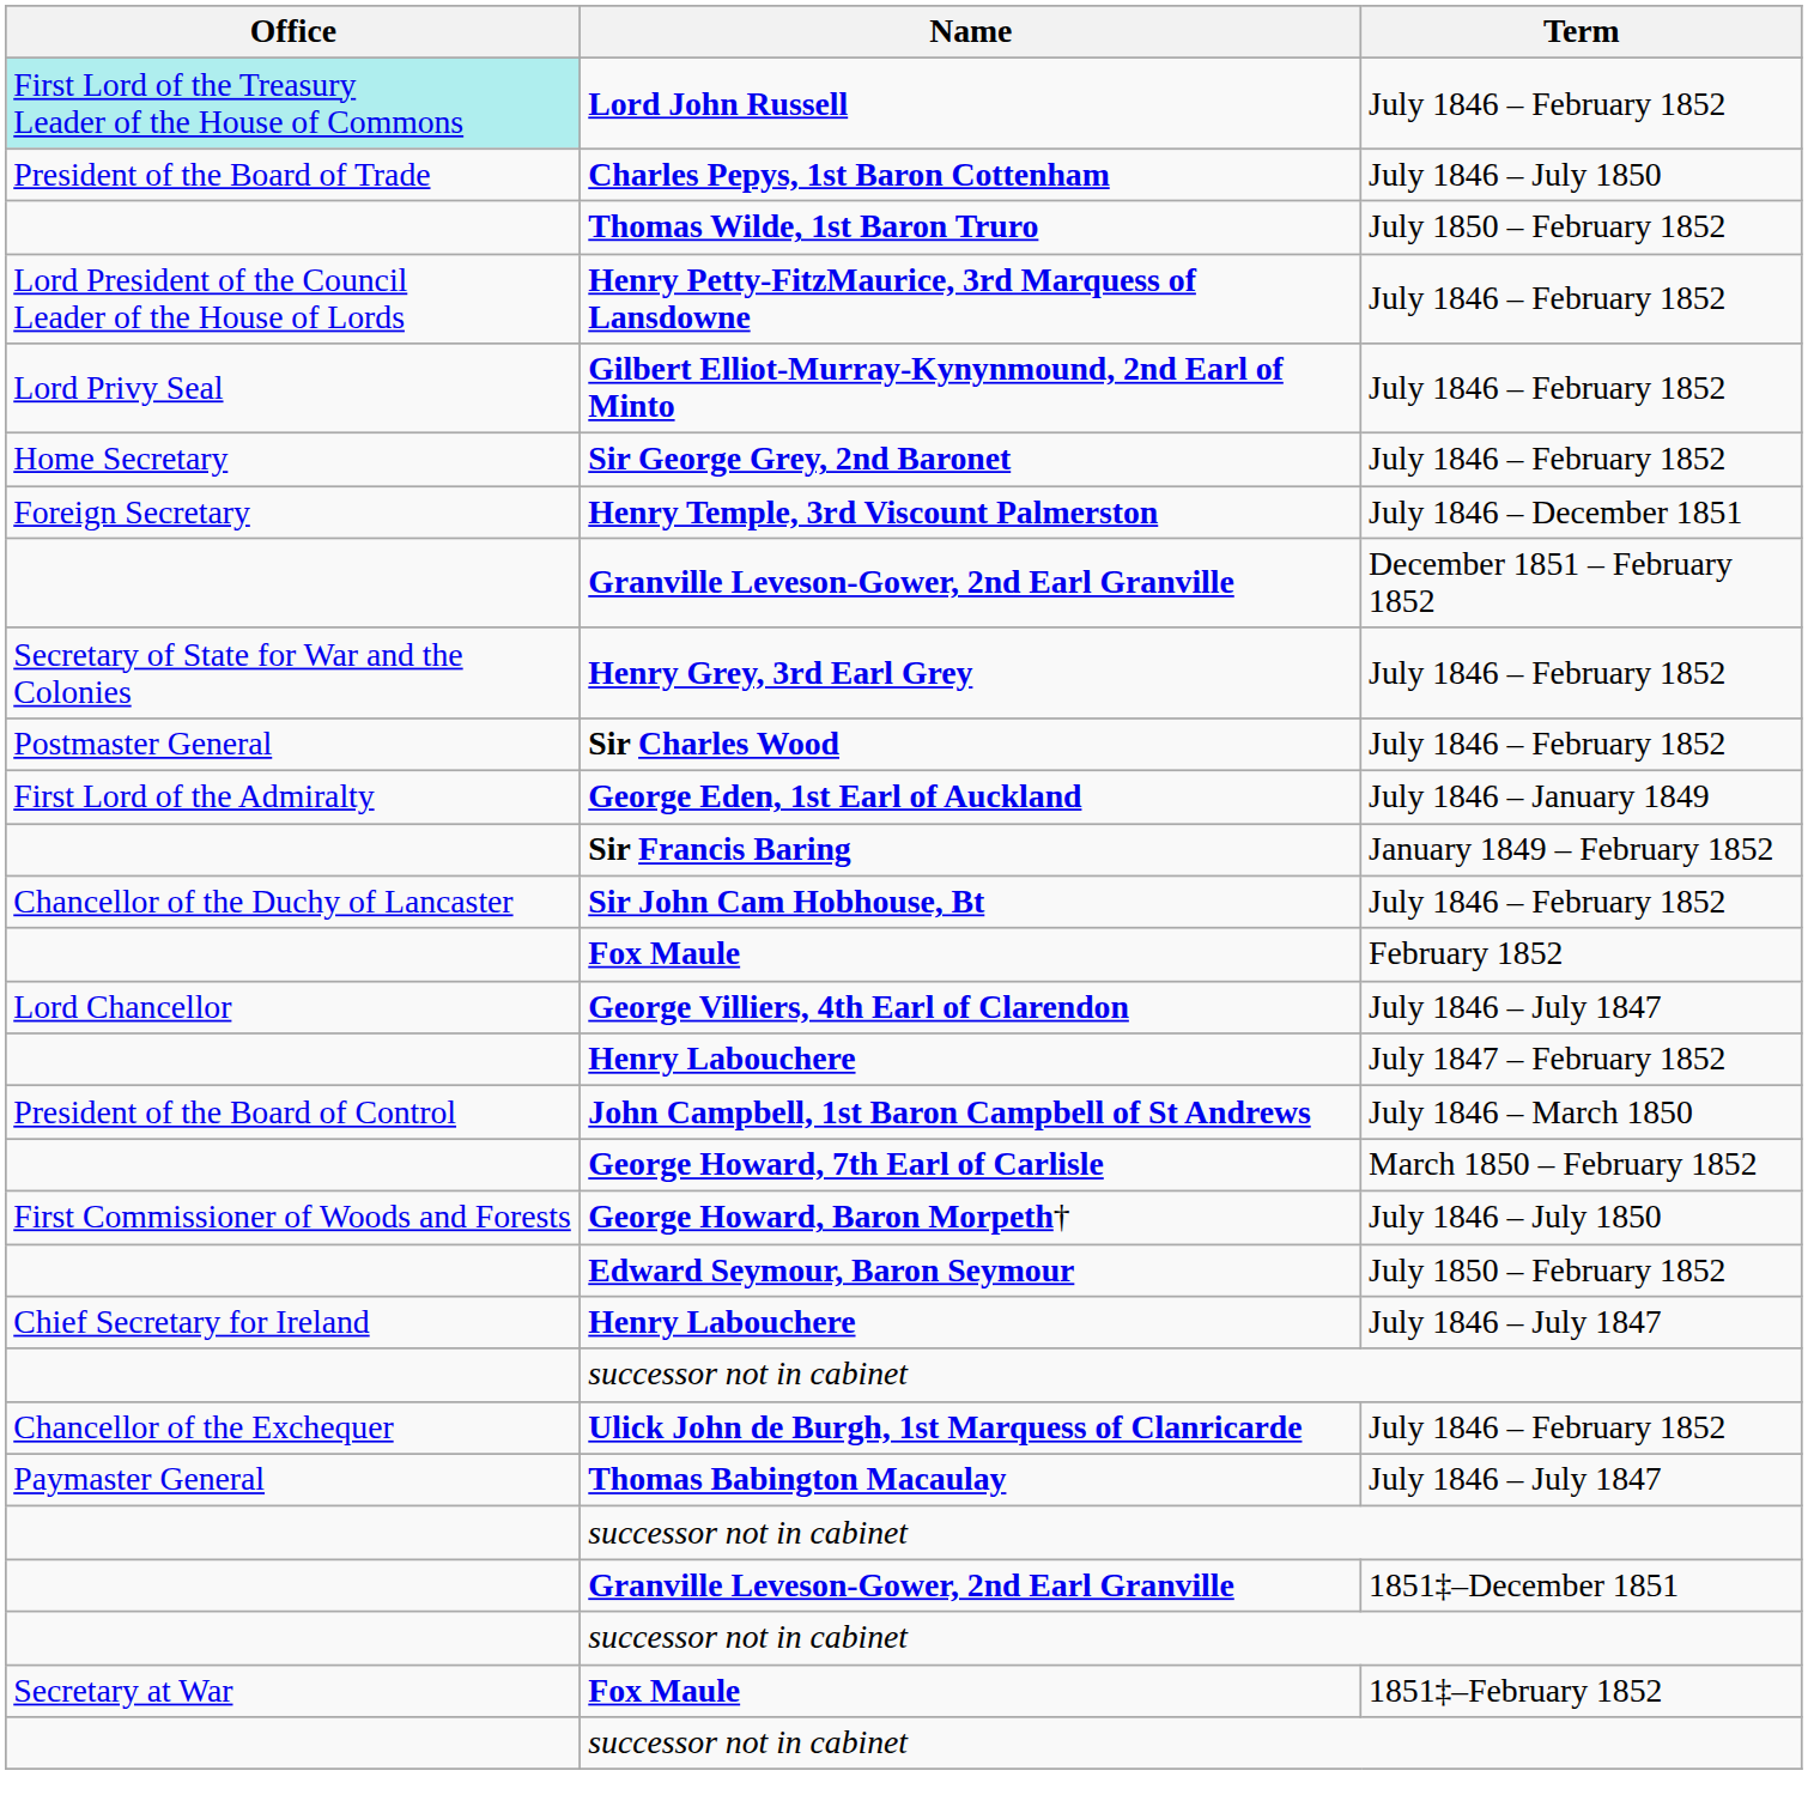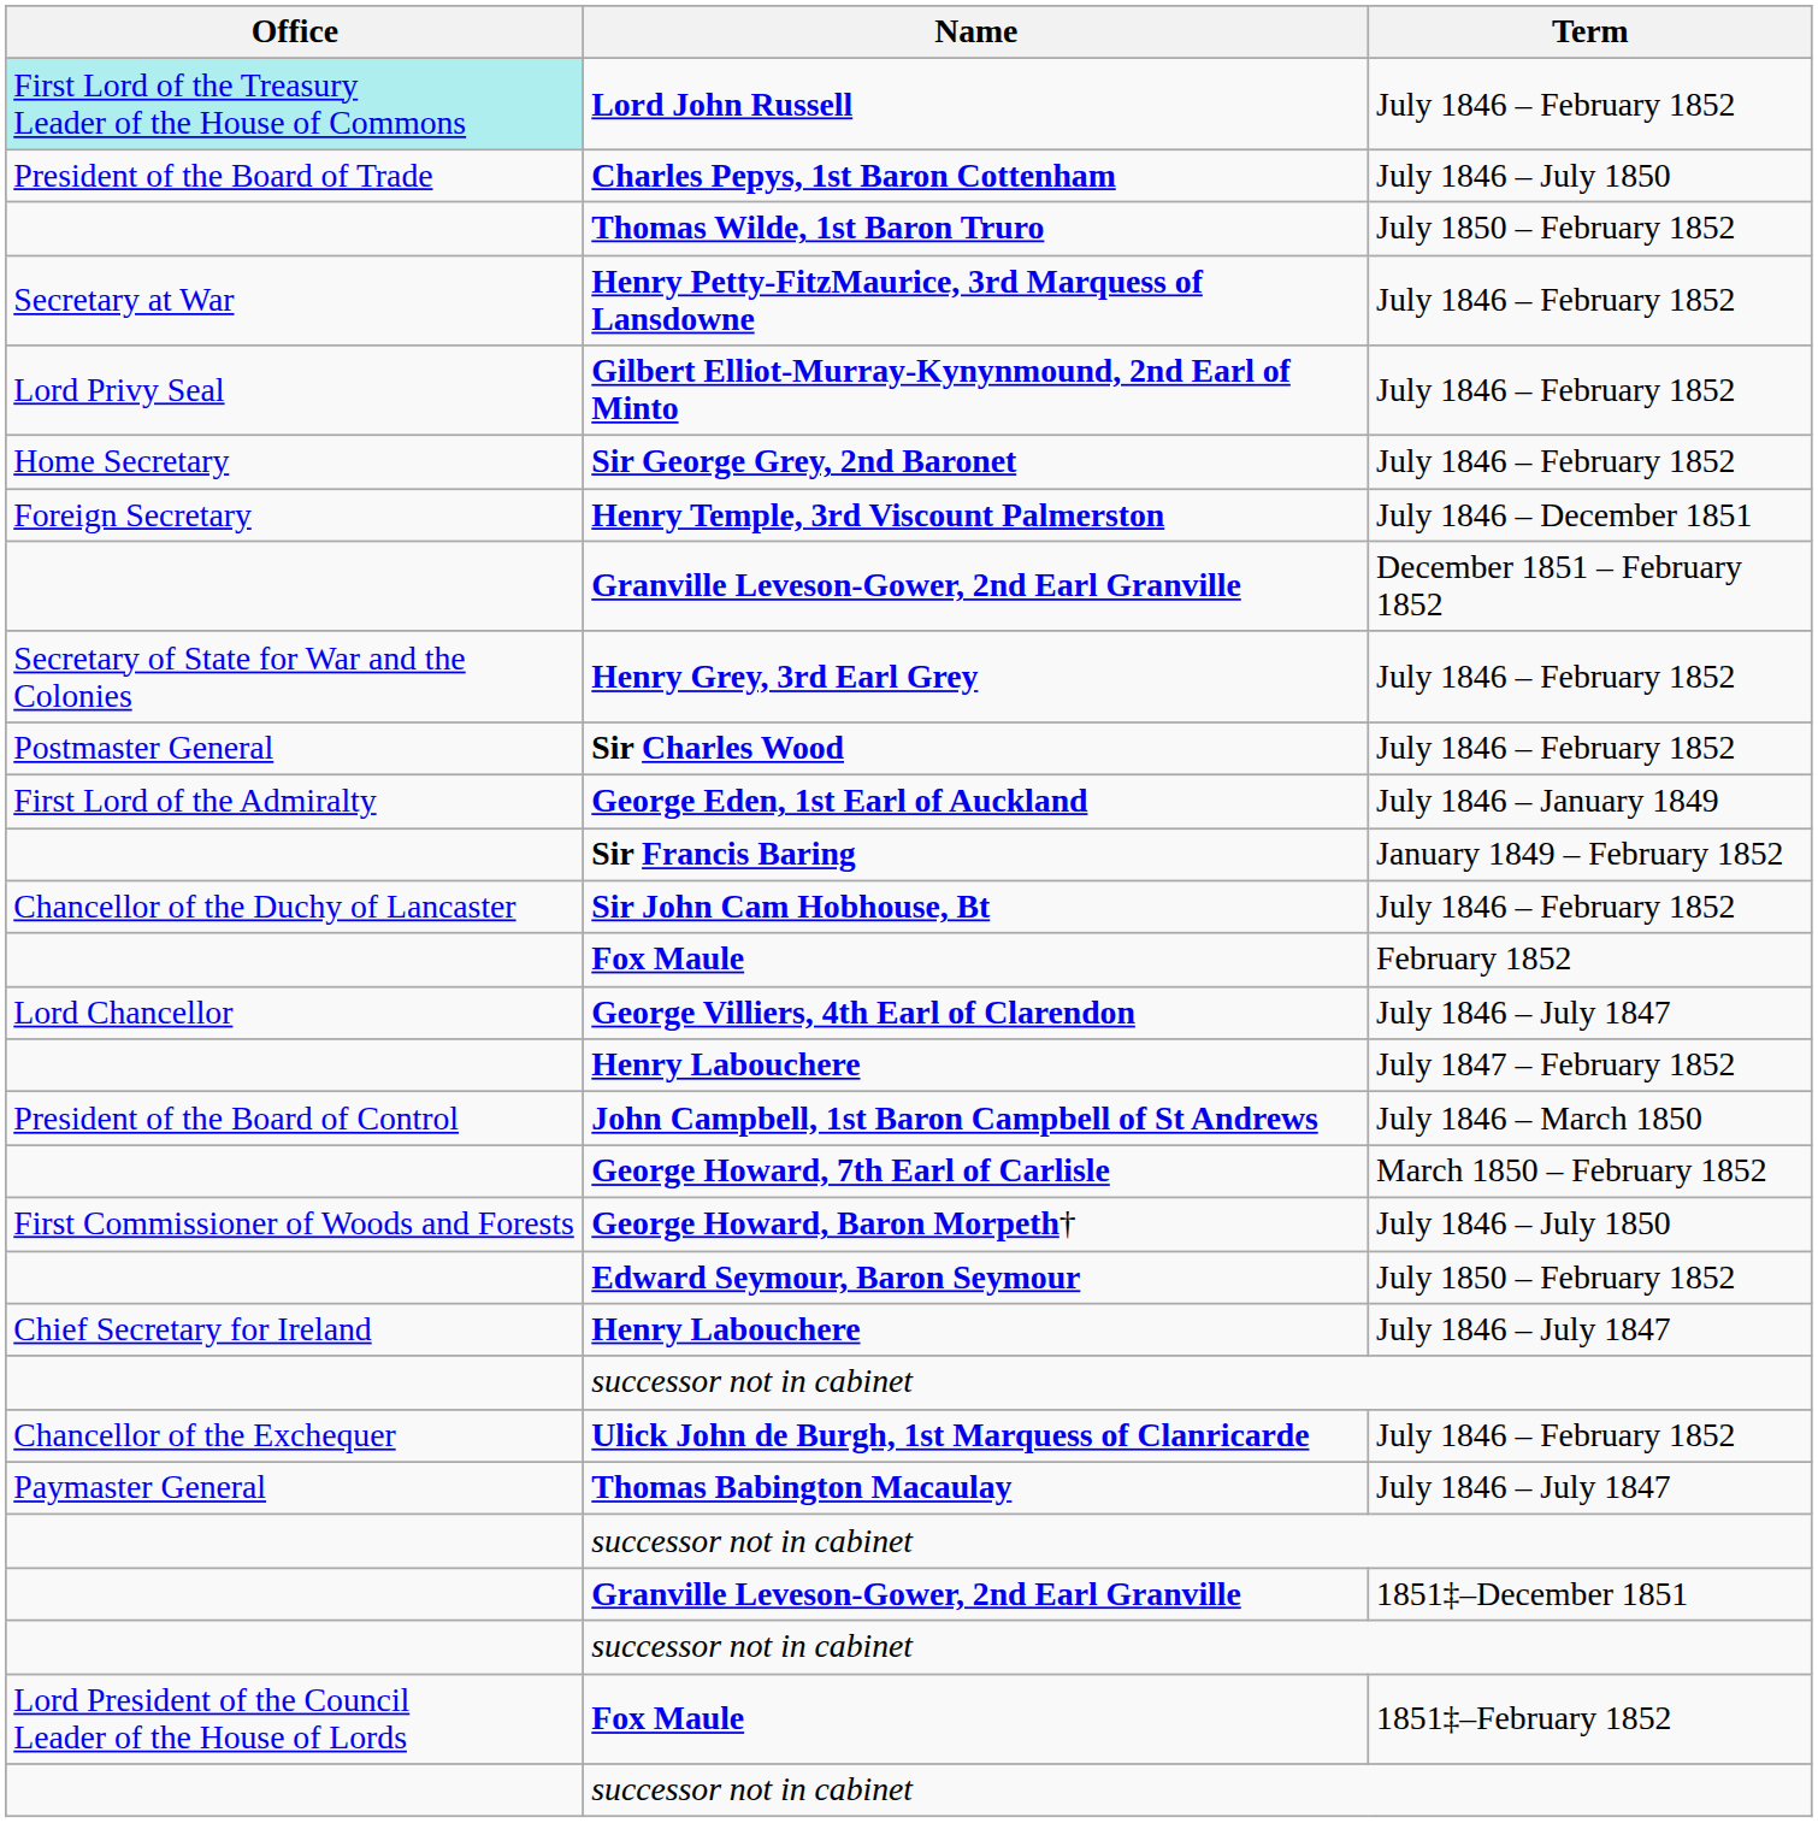Henry Petty-FitzMaurice, 3rd Marquess of Lansdowne | Office: Lord President of the Council Leader of the House of Lords -> Secretary at War
Fox Maule / 1851‡–February 1852 | Office: Secretary at War -> Lord President of the Council Leader of the House of Lords
